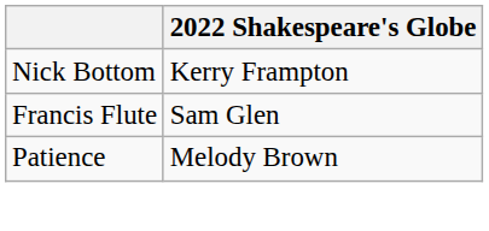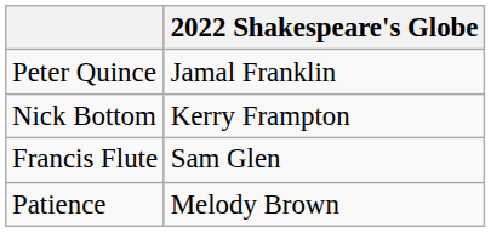+ row: Peter Quince | Jamal Franklin
